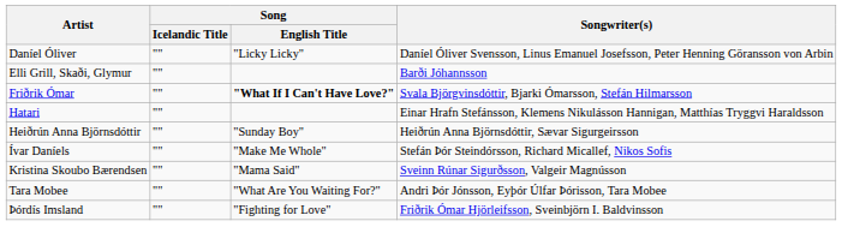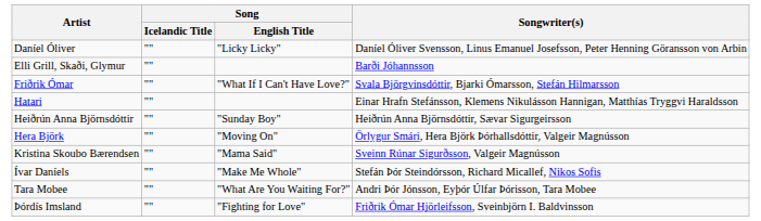Friðrik Ómar | Song / English Title: bold -> normal
+ row: Hera Björk | "" | "Moving On" | Örlygur Smári, Hera Björk Þórhallsdóttir, Valgeir Magnússon
rows swapped: Ívar Daníels <-> Kristina Skoubo Bærendsen
